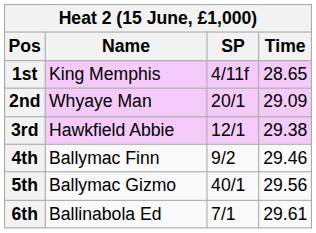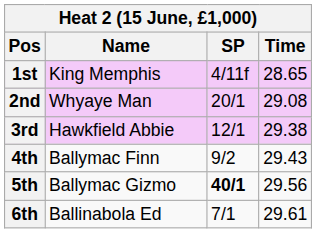2nd | Time: 29.09 -> 29.08
4th | Time: 29.46 -> 29.43
5th | SP: normal -> bold
